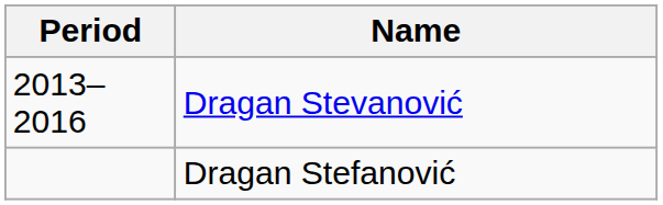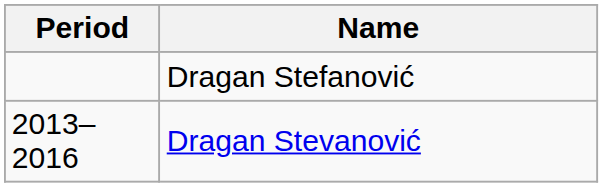rows swapped: Dragan Stevanović <-> Dragan Stefanović
